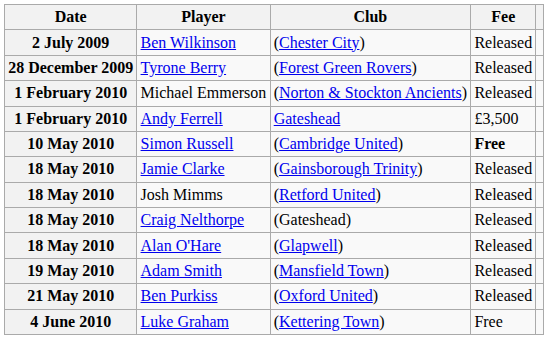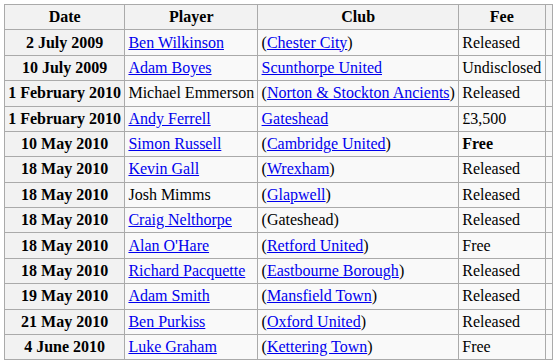+ row: 10 July 2009 | Adam Boyes | Scunthorpe United | Undisclosed
- row: 28 December 2009 | Tyrone Berry | (Forest Green Rovers) | Released
- row: 18 May 2010 | Jamie Clarke | (Gainsborough Trinity) | Released
+ row: 18 May 2010 | Kevin Gall | (Wrexham) | Released
Josh Mimms | Club: (Retford United) -> (Glapwell)
Alan O'Hare | Club: (Glapwell) -> (Retford United)
Alan O'Hare | Fee: Released -> Free
+ row: 18 May 2010 | Richard Pacquette | (Eastbourne Borough) | Released
